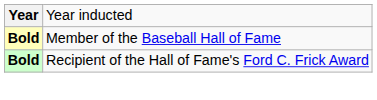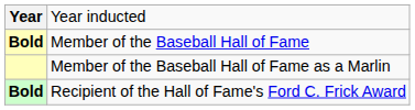+ row: Member of the Baseball Hall of Fame as a Marlin
